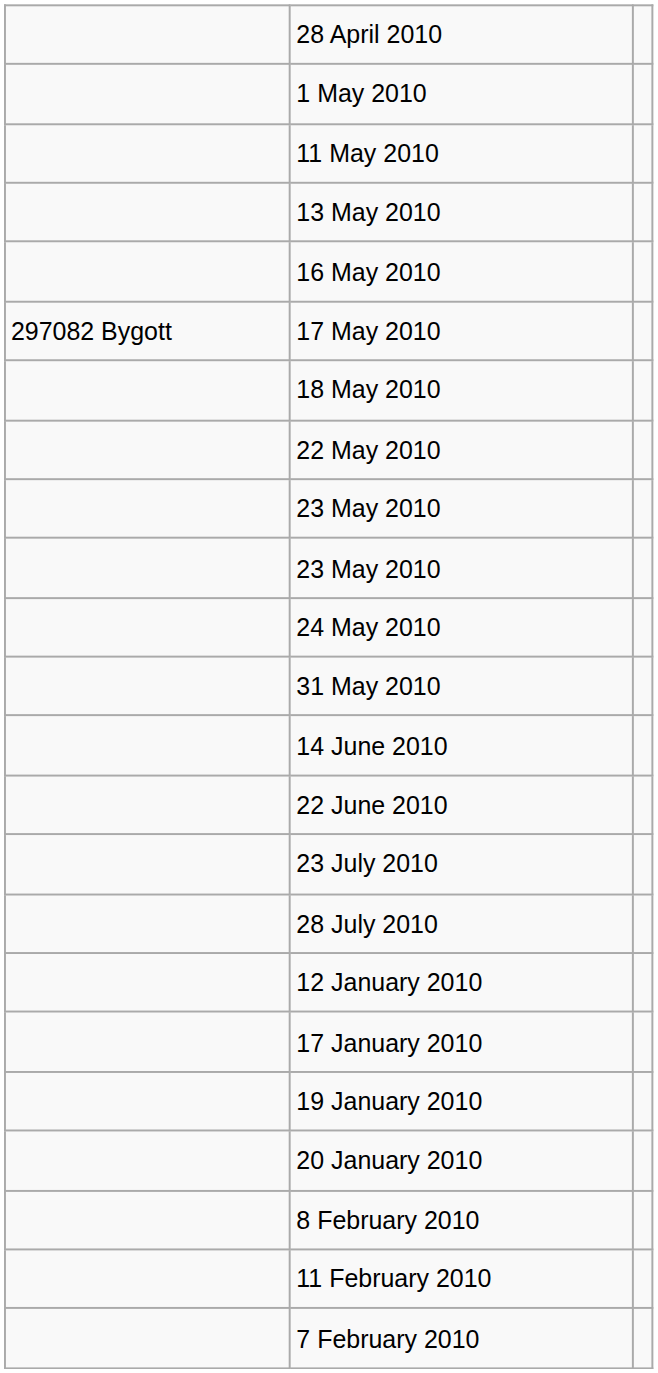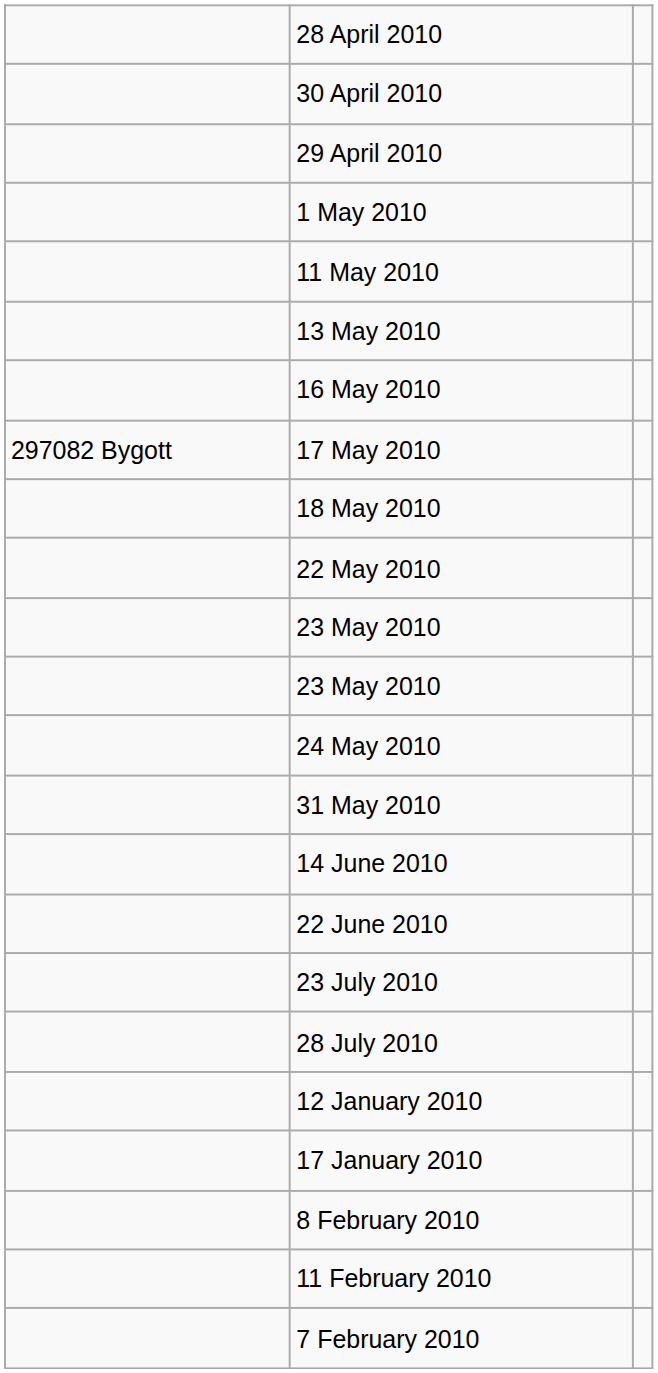+ row: 30 April 2010
+ row: 29 April 2010
- row: 19 January 2010
- row: 20 January 2010
